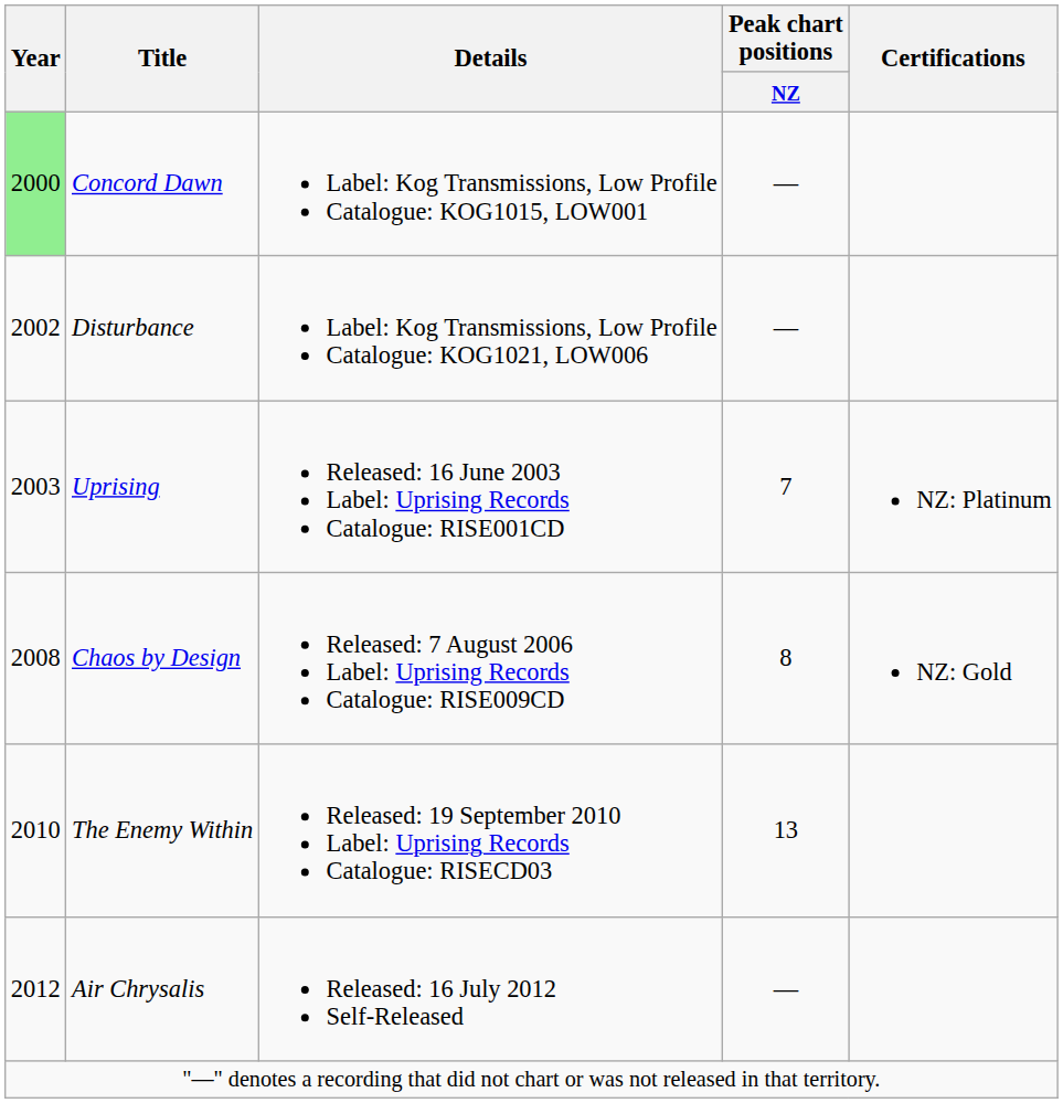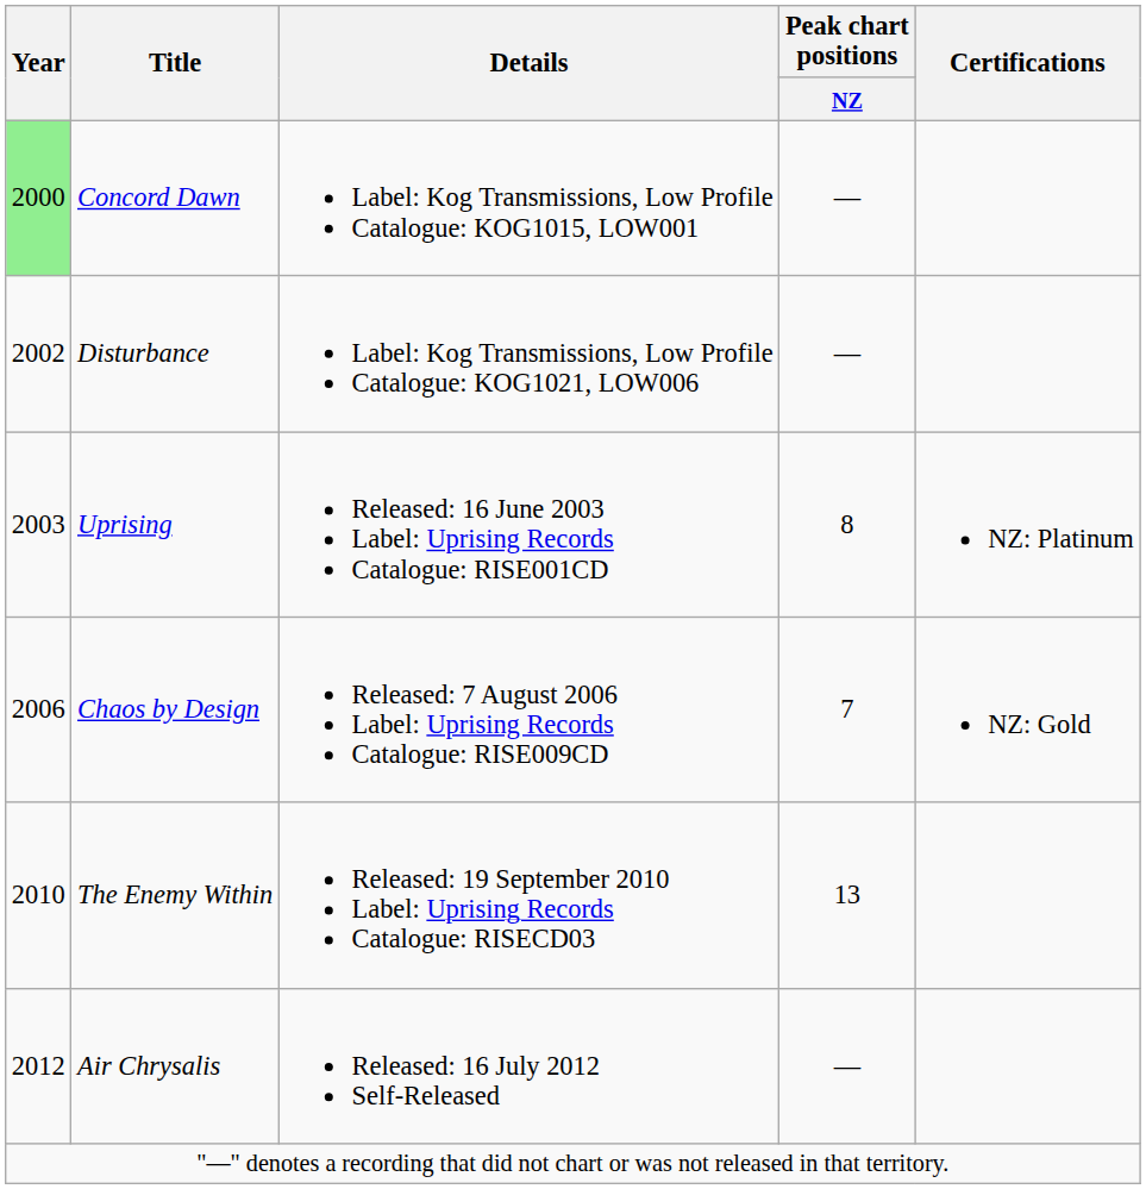Uprising | Peak chart positions / NZ: 7 -> 8
Chaos by Design | Year: 2008 -> 2006
Chaos by Design | Peak chart positions / NZ: 8 -> 7
